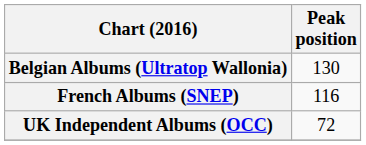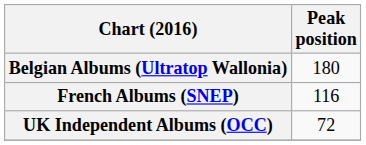Belgian Albums (Ultratop Wallonia) | Peak position: 130 -> 180
